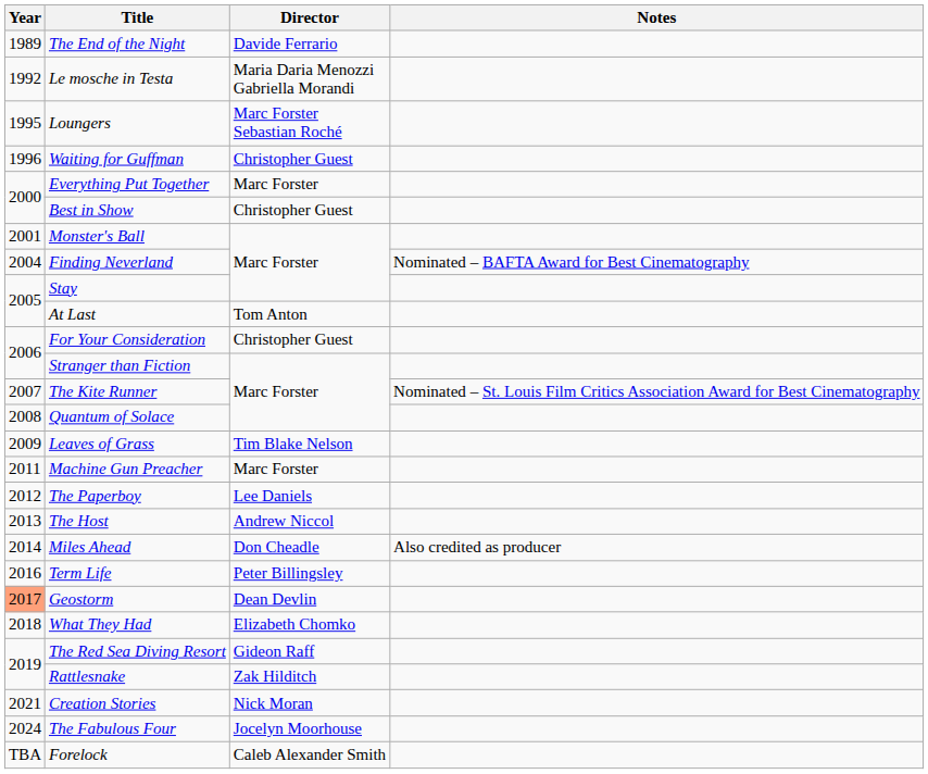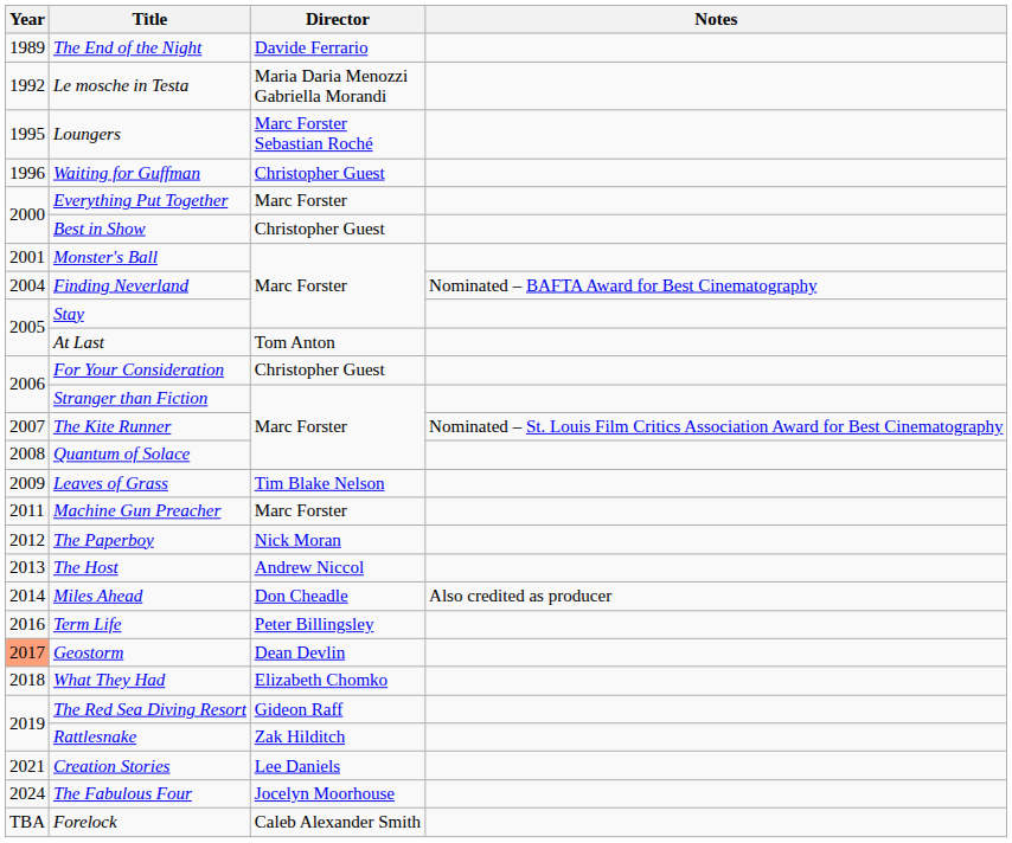The Paperboy | Director: Lee Daniels -> Nick Moran
Creation Stories | Director: Nick Moran -> Lee Daniels
